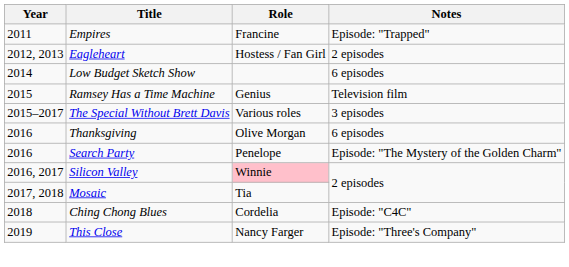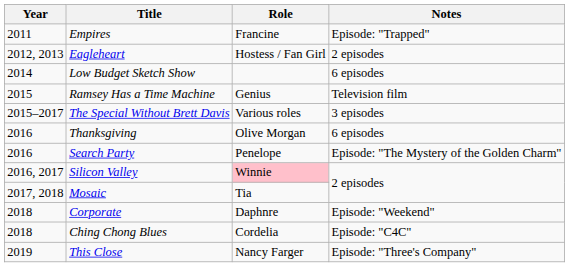+ row: 2018 | Corporate | Daphnre | Episode: "Weekend"
